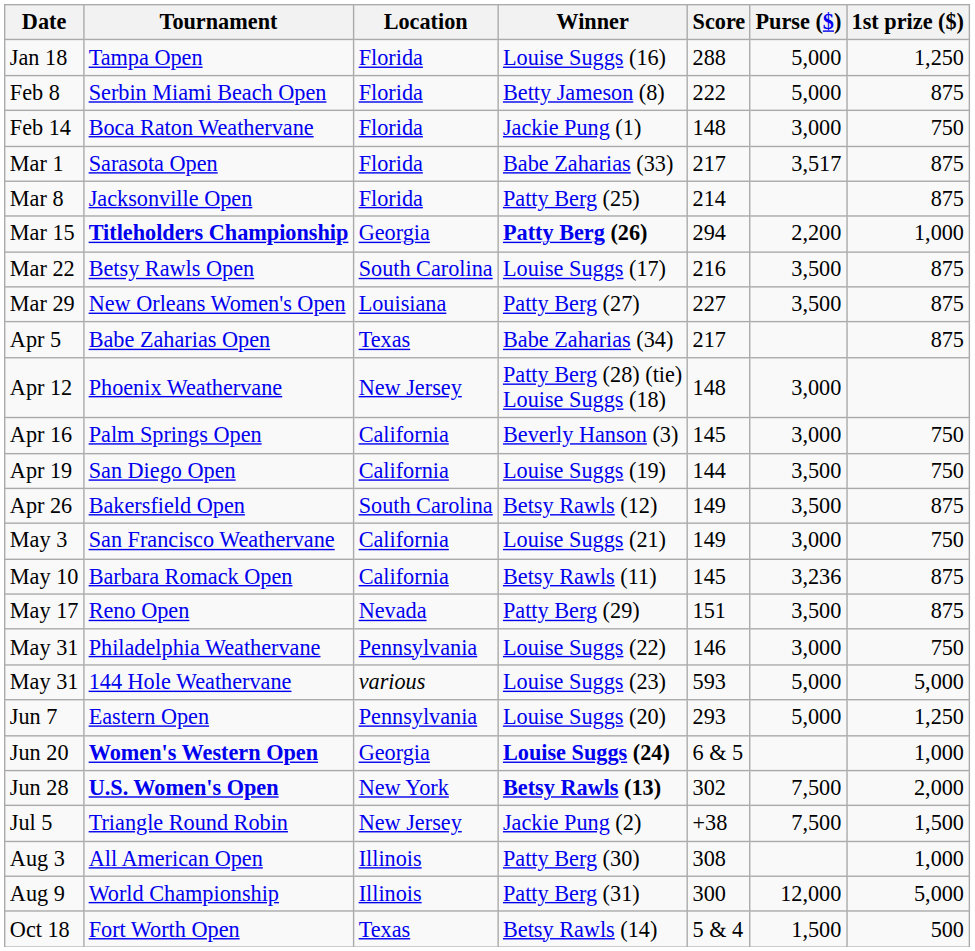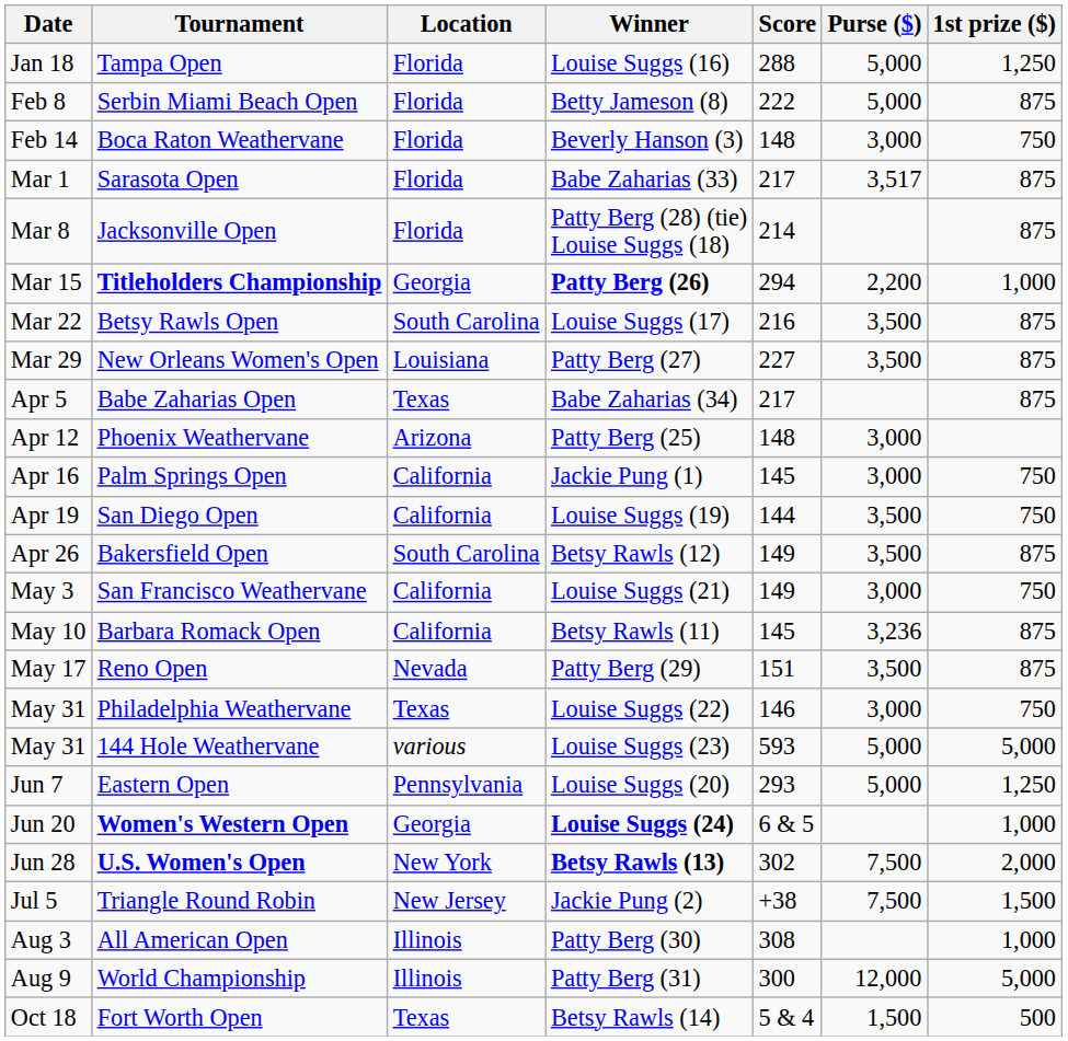Boca Raton Weathervane | Winner: Jackie Pung (1) -> Beverly Hanson (3)
Jacksonville Open | Winner: Patty Berg (25) -> Patty Berg (28) (tie) Louise Suggs (18)
Phoenix Weathervane | Location: New Jersey -> Arizona
Phoenix Weathervane | Winner: Patty Berg (28) (tie) Louise Suggs (18) -> Patty Berg (25)
Palm Springs Open | Winner: Beverly Hanson (3) -> Jackie Pung (1)
Philadelphia Weathervane | Location: Pennsylvania -> Texas
